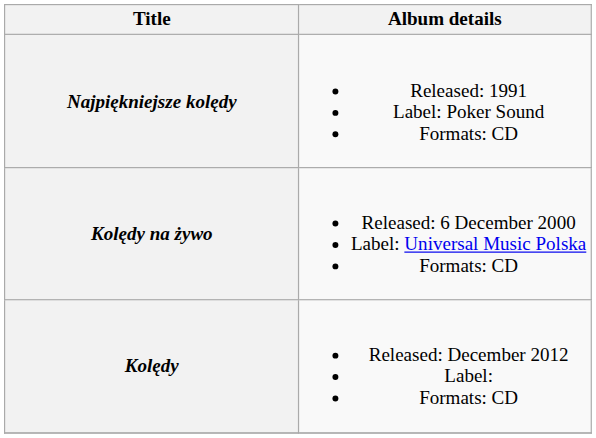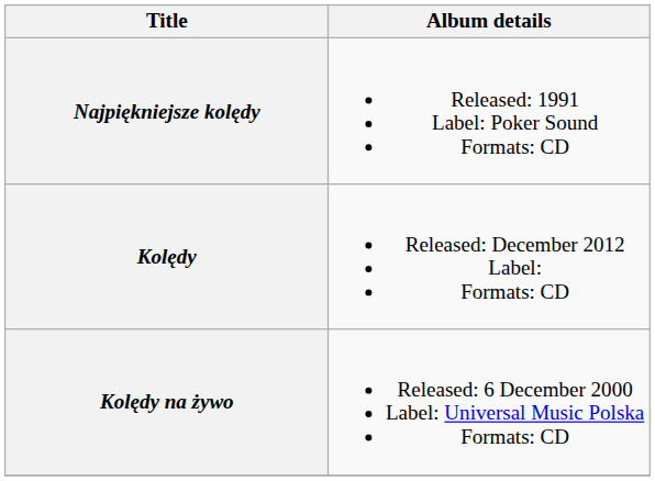rows swapped: Kolędy na żywo <-> Kolędy
